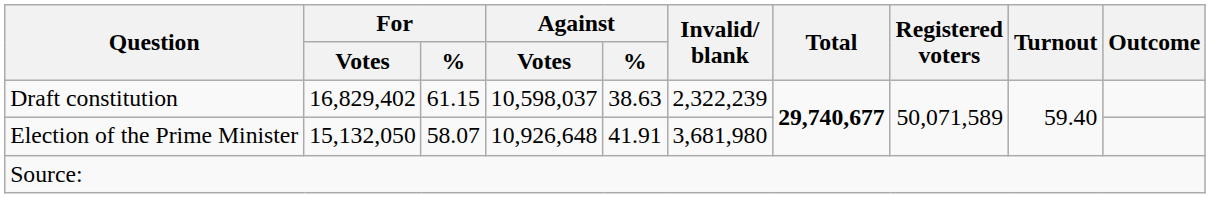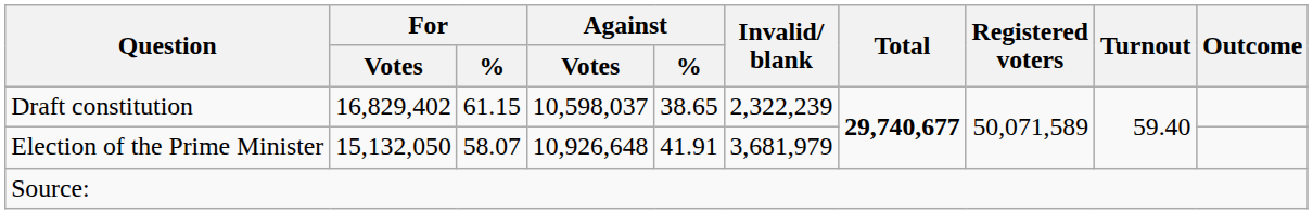Draft constitution | Against / %: 38.63 -> 38.65
Election of the Prime Minister | Invalid/ blank: 3,681,980 -> 3,681,979
